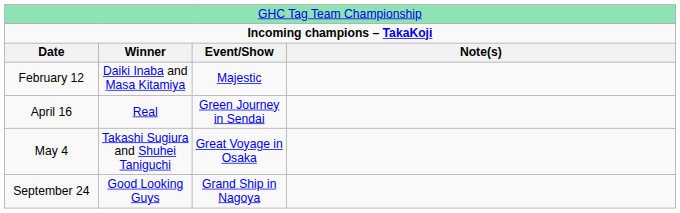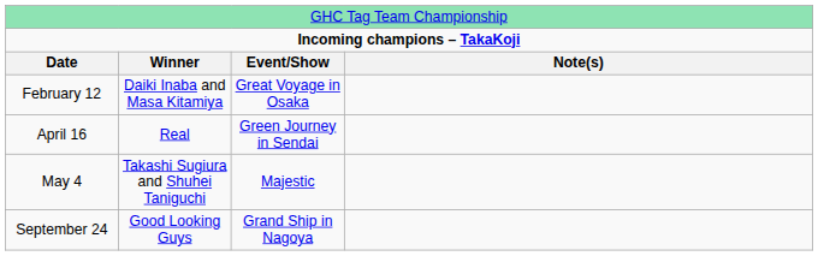February 12 | column 3: Majestic -> Great Voyage in Osaka
May 4 | column 3: Great Voyage in Osaka -> Majestic
